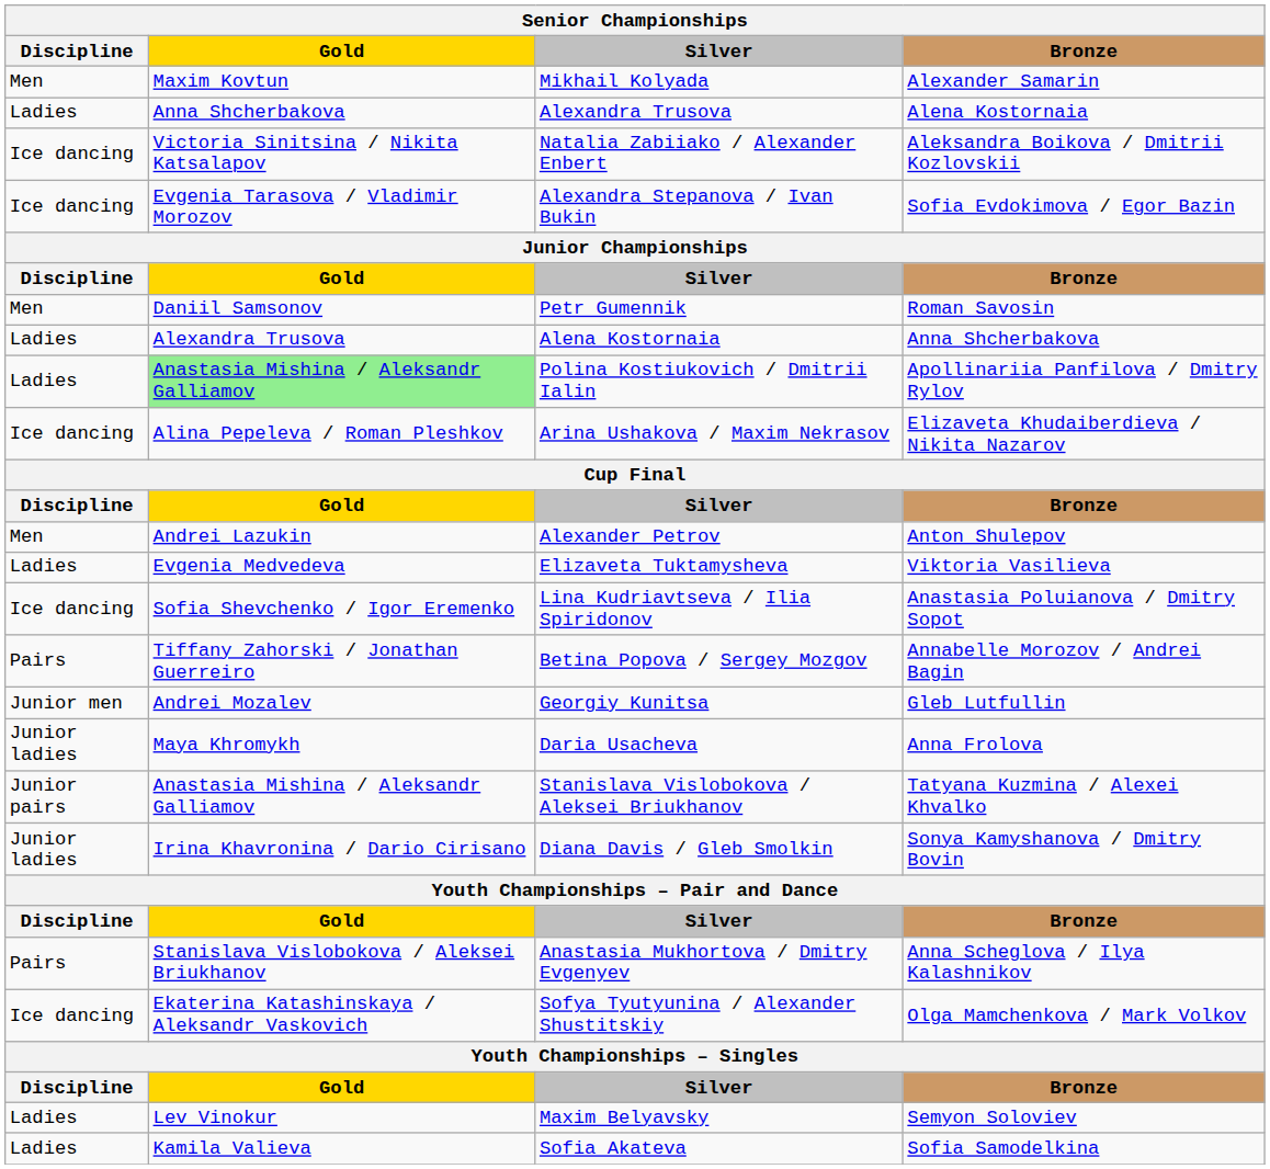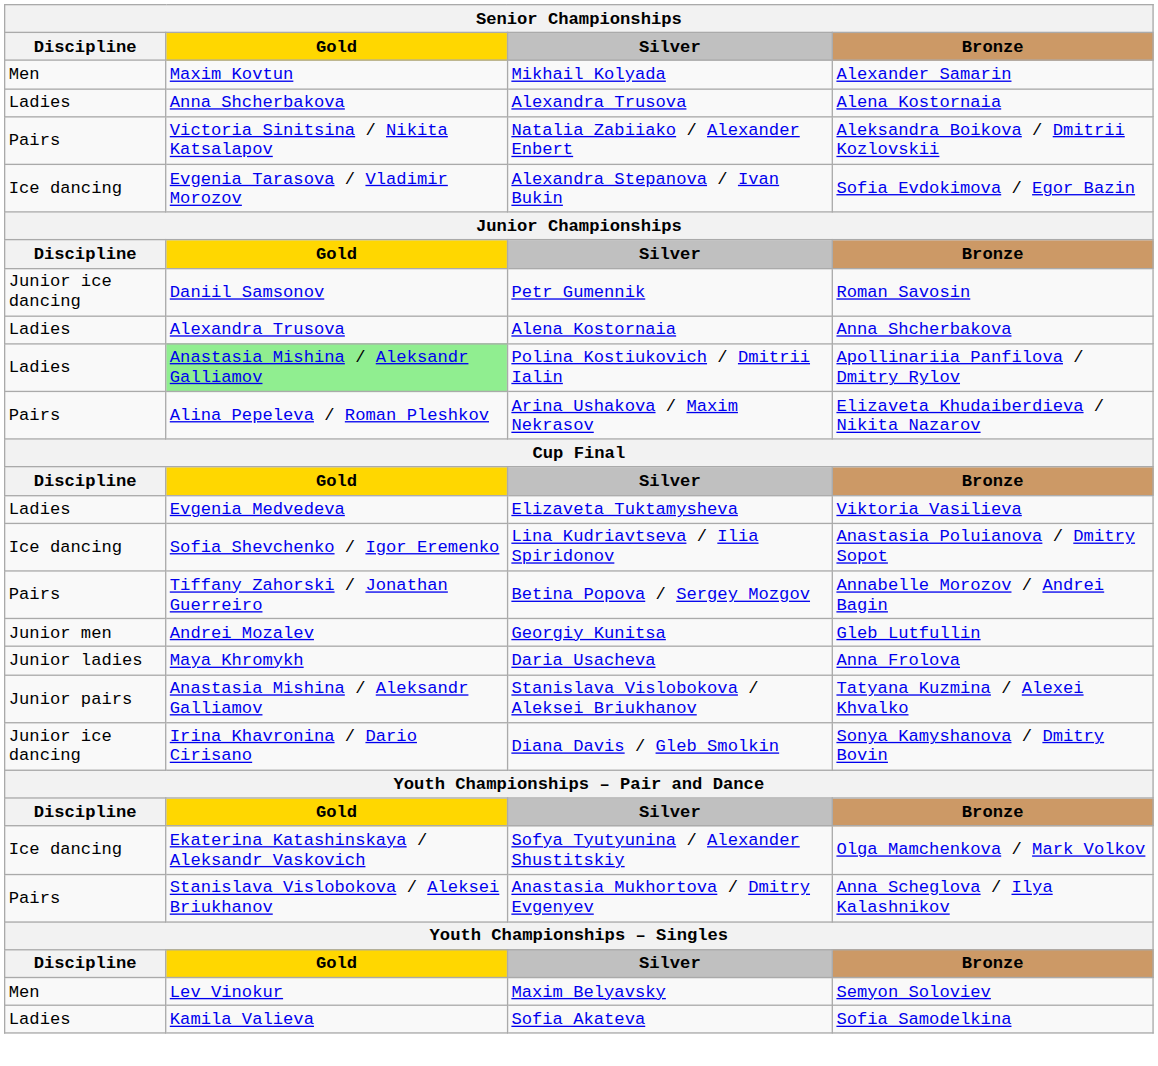Natalia Zabiiako / Alexander Enbert | Discipline: Ice dancing -> Pairs
Petr Gumennik | Discipline: Men -> Junior ice dancing
Arina Ushakova / Maxim Nekrasov | Discipline: Ice dancing -> Pairs
- row: Men | Andrei Lazukin | Alexander Petrov | Anton Shulepov
Diana Davis / Gleb Smolkin | Discipline: Junior ladies -> Junior ice dancing
rows swapped: Anastasia Mukhortova / Dmitry Evgenyev <-> Sofya Tyutyunina / Alexander Shustitskiy
Maxim Belyavsky | Discipline: Ladies -> Men
